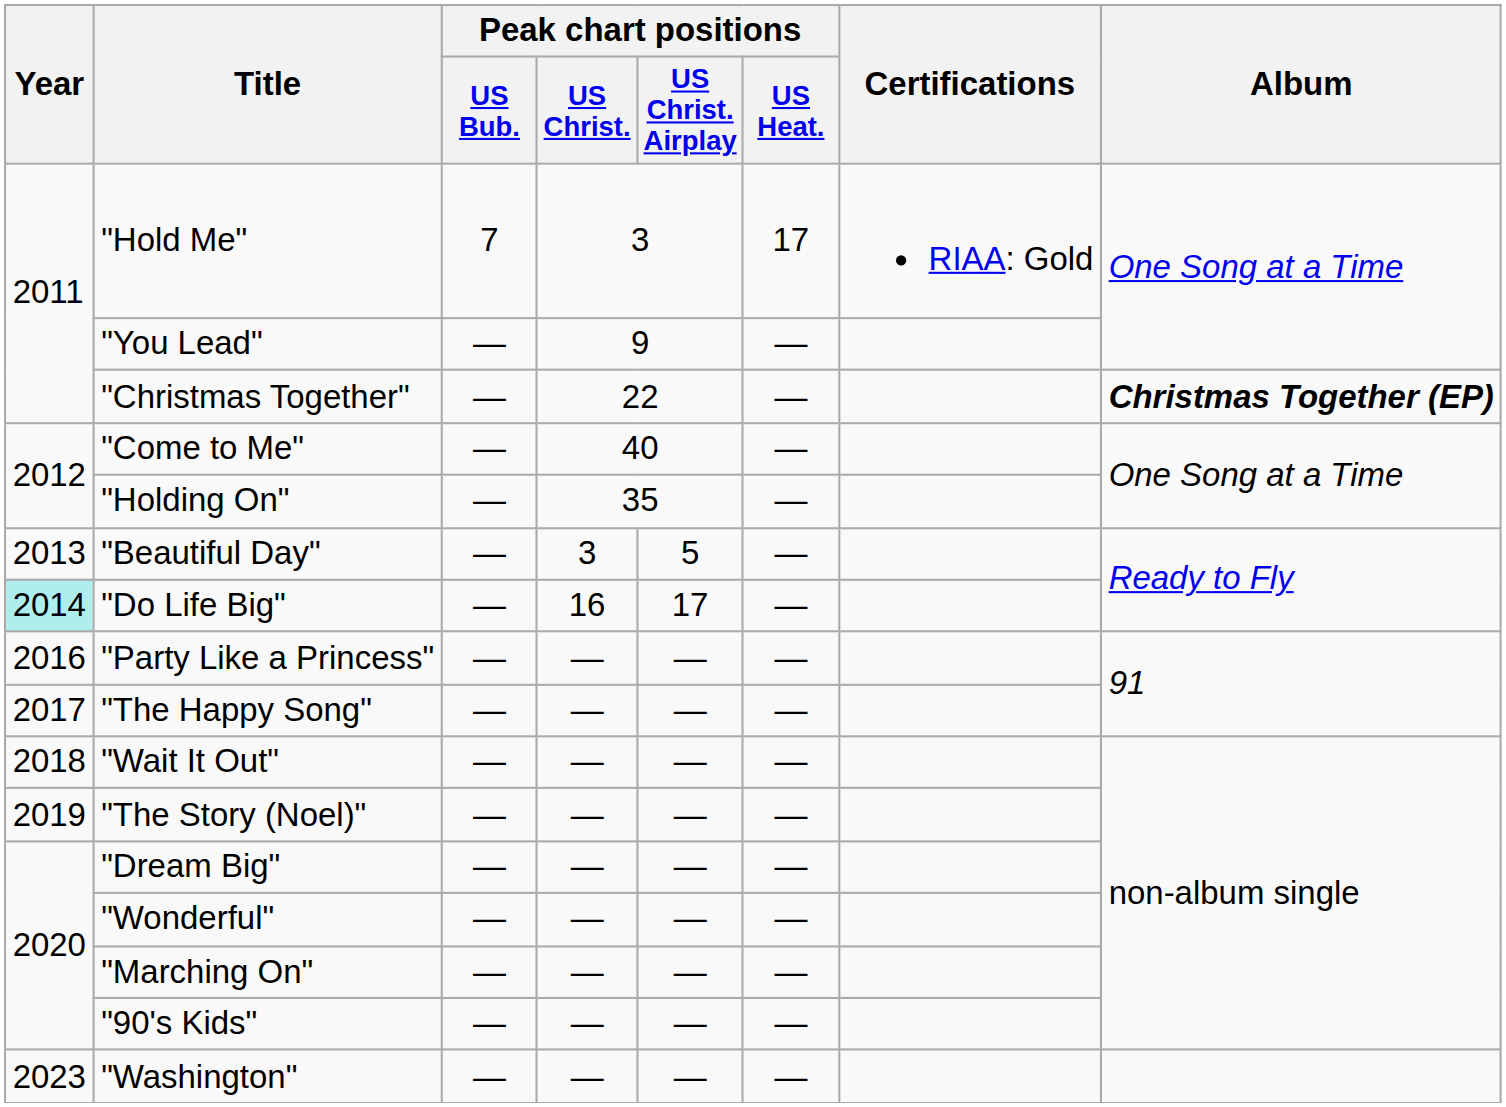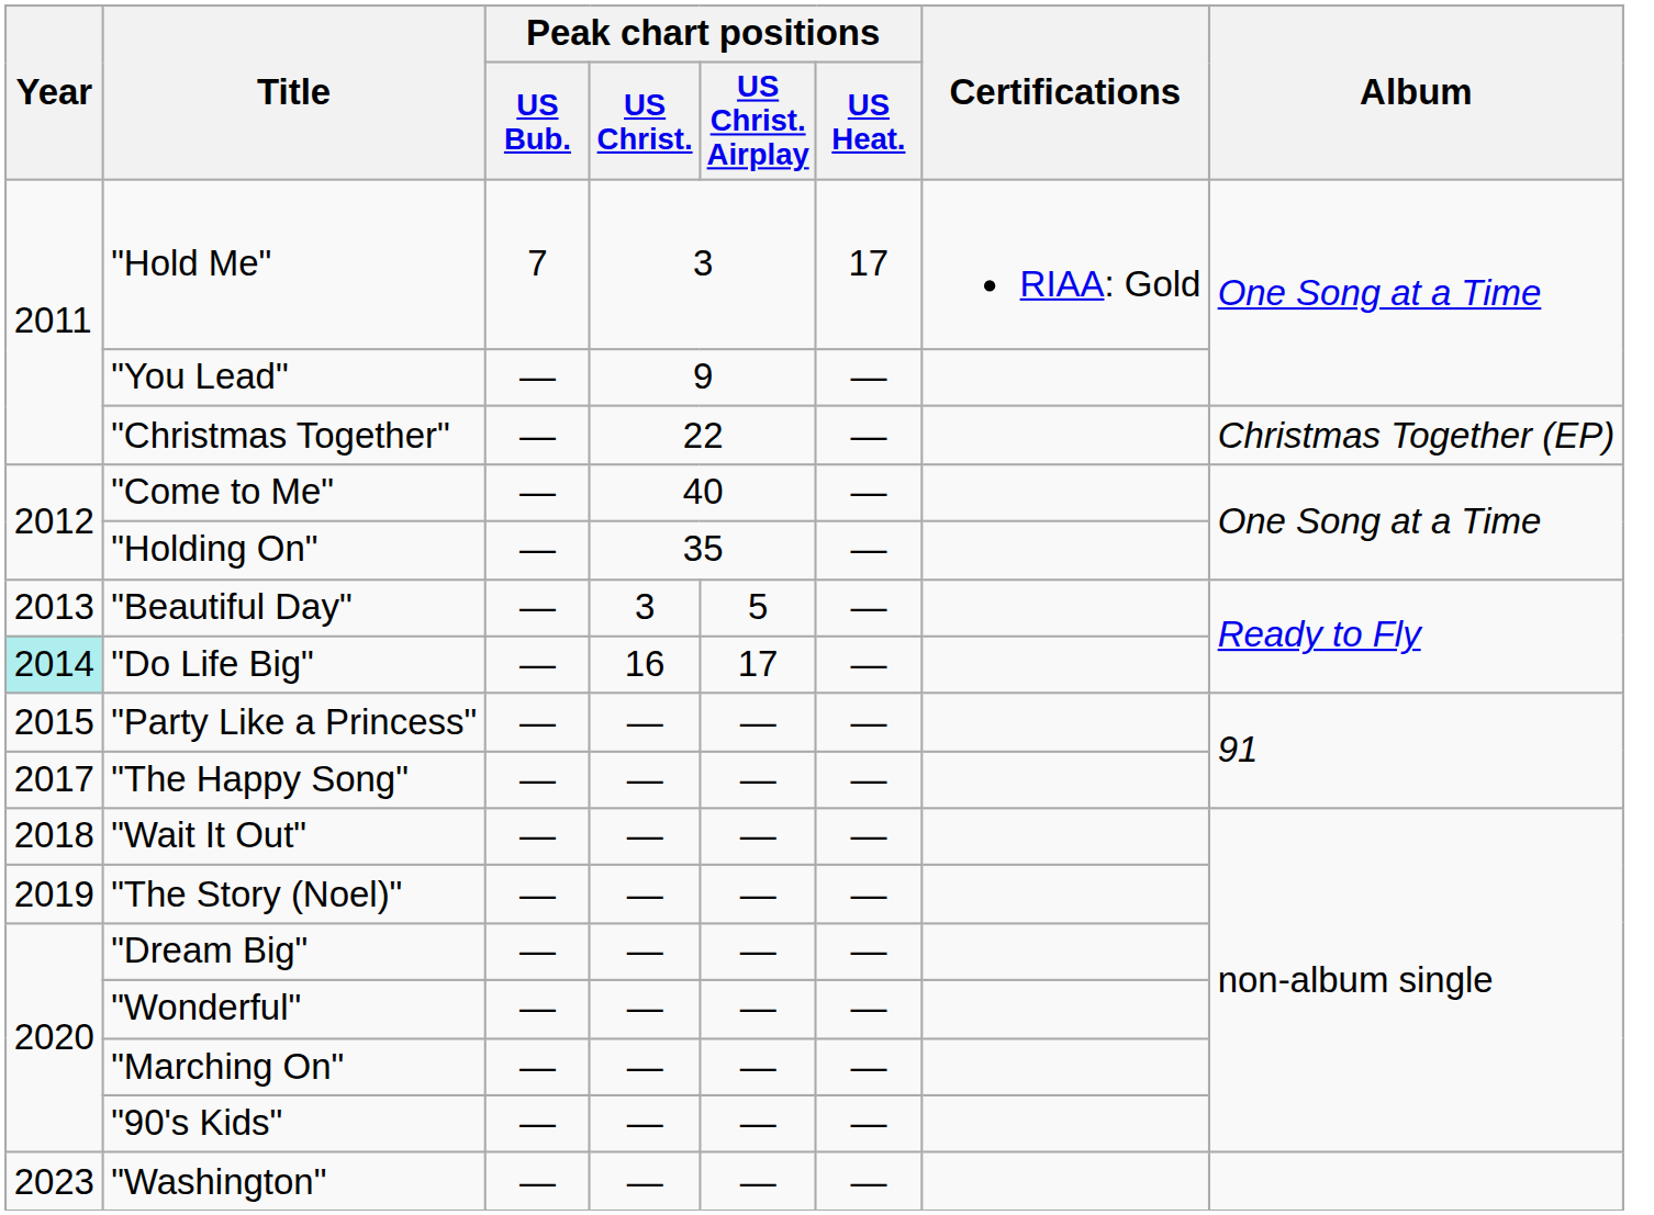"Christmas Together" | Album: bold -> normal
"Party Like a Princess" | Year: 2016 -> 2015
